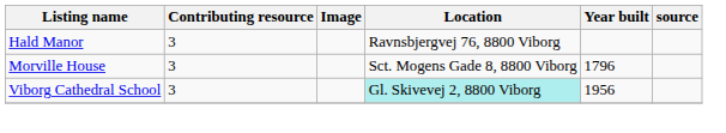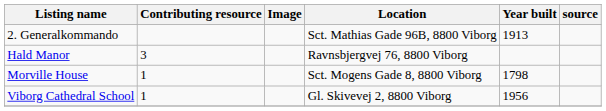+ row: 2. Generalkommando | Sct. Mathias Gade 96B, 8800 Viborg | 1913
Morville House | Contributing resource: 3 -> 1
Morville House | Year built: 1796 -> 1798
Viborg Cathedral School | Contributing resource: 3 -> 1
Viborg Cathedral School | Location: paleturquoise background -> no background
